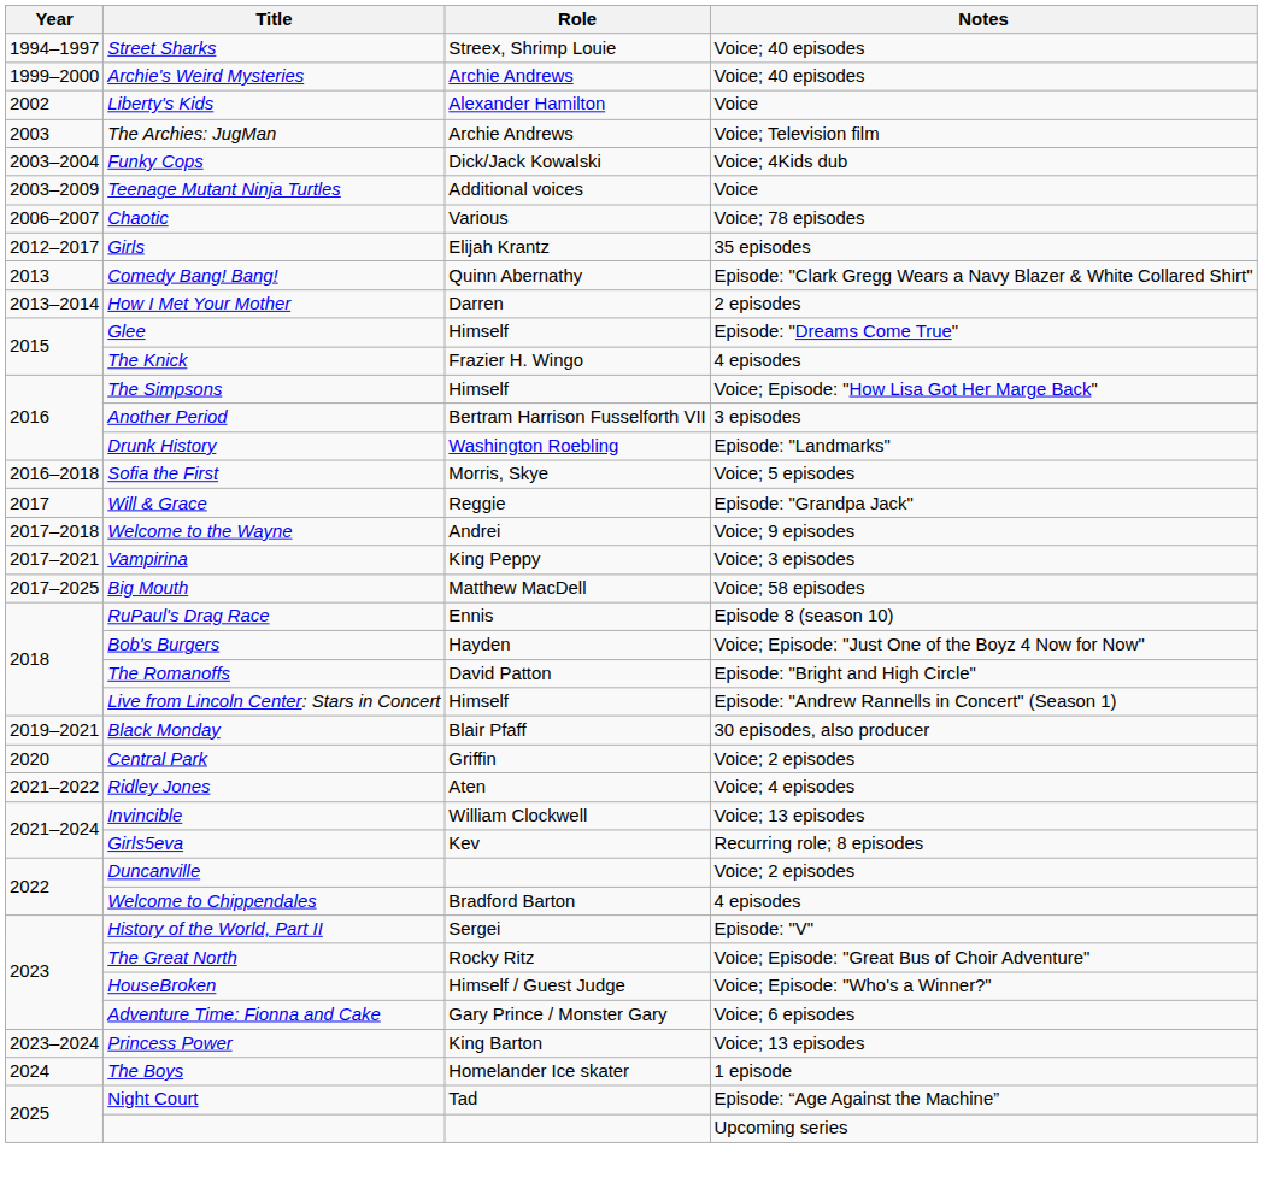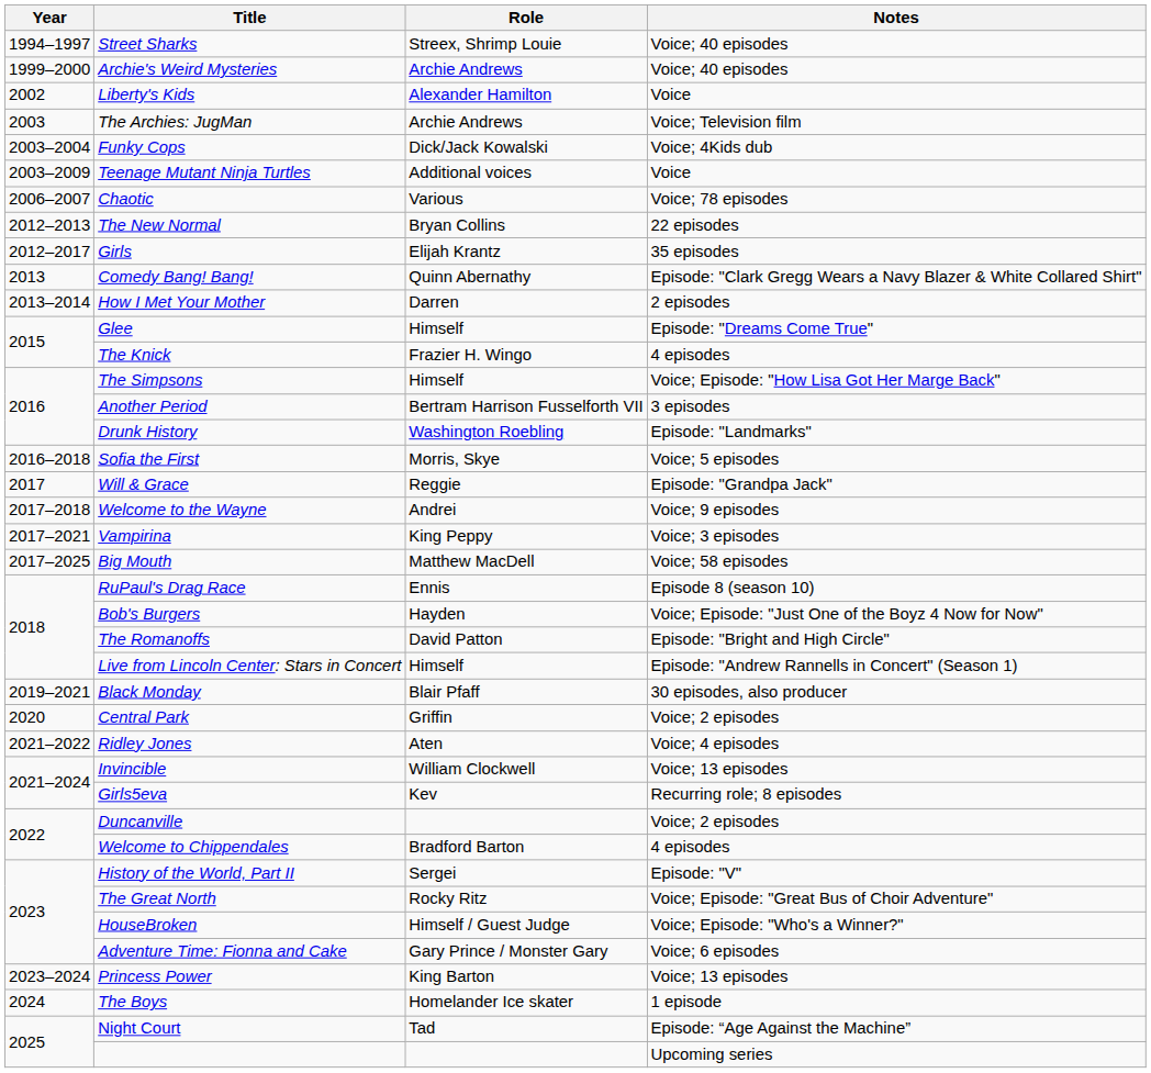+ row: 2012–2013 | The New Normal | Bryan Collins | 22 episodes
